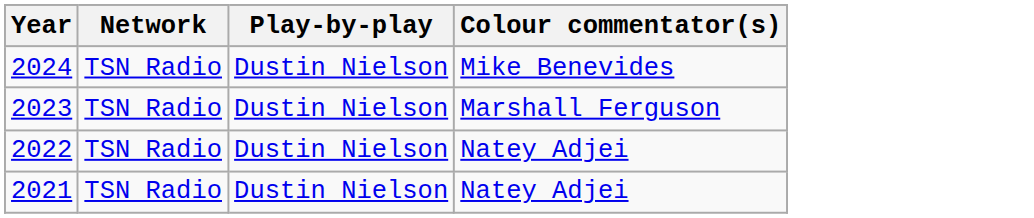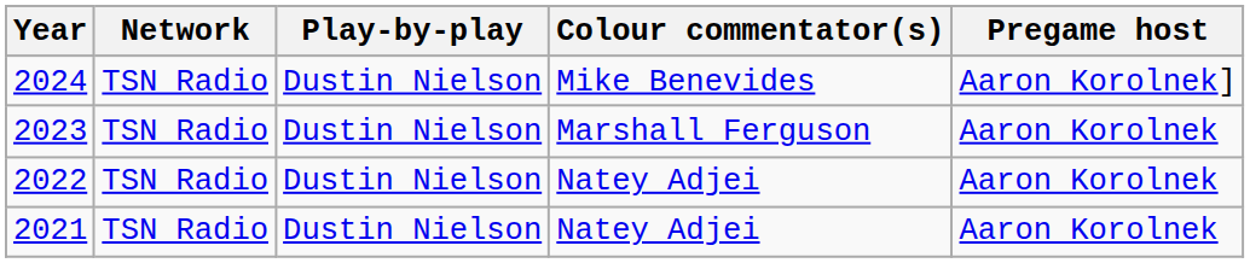+ column: Pregame host | Aaron Korolnek] | Aaron Korolnek | Aaron Korolnek | Aaron Korolnek
